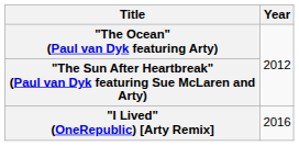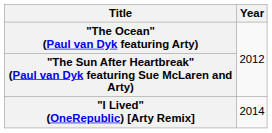"I Lived" (OneRepublic) [Arty Remix] | Year: 2016 -> 2014
